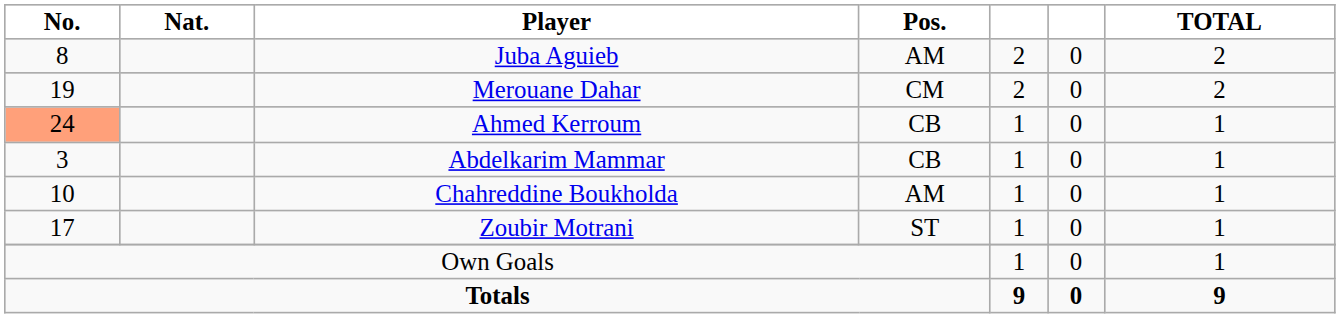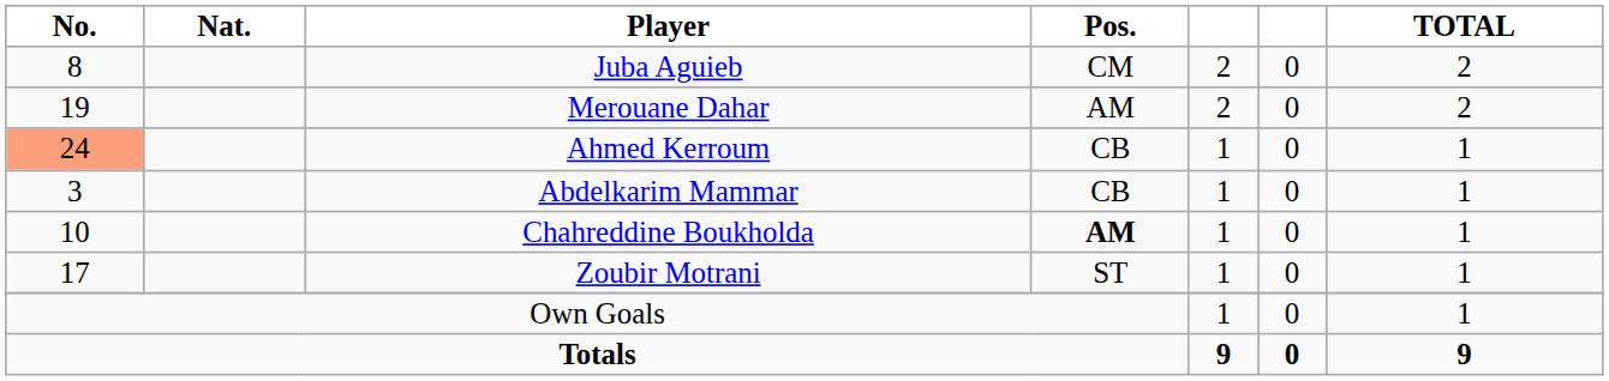Juba Aguieb | Pos.: AM -> CM
Merouane Dahar | Pos.: CM -> AM
Chahreddine Boukholda | Pos.: normal -> bold
